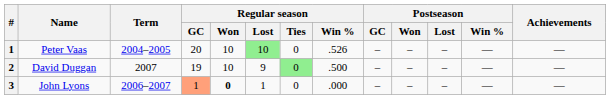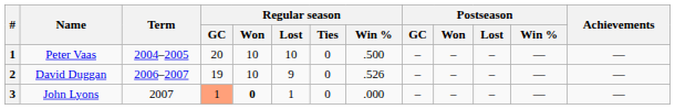Peter Vaas | Regular season / Lost: lightgreen background -> no background
Peter Vaas | Regular season / Win %: .526 -> .500
David Duggan | Term: 2007 -> 2006–2007
David Duggan | Regular season / Ties: lightgreen background -> no background
David Duggan | Regular season / Win %: .500 -> .526
John Lyons | Term: 2006–2007 -> 2007
